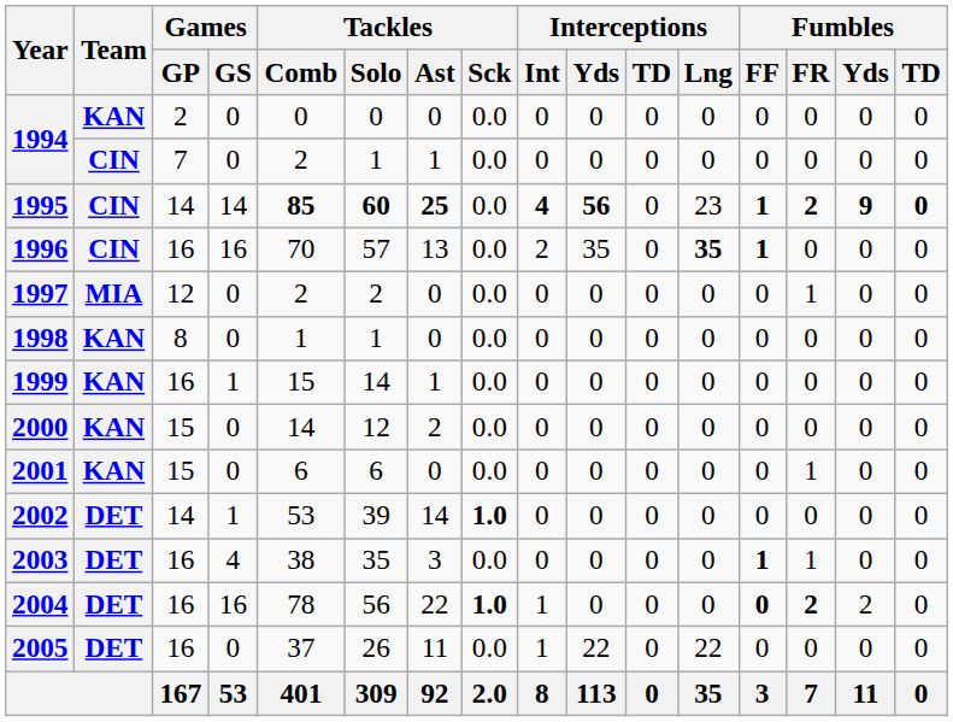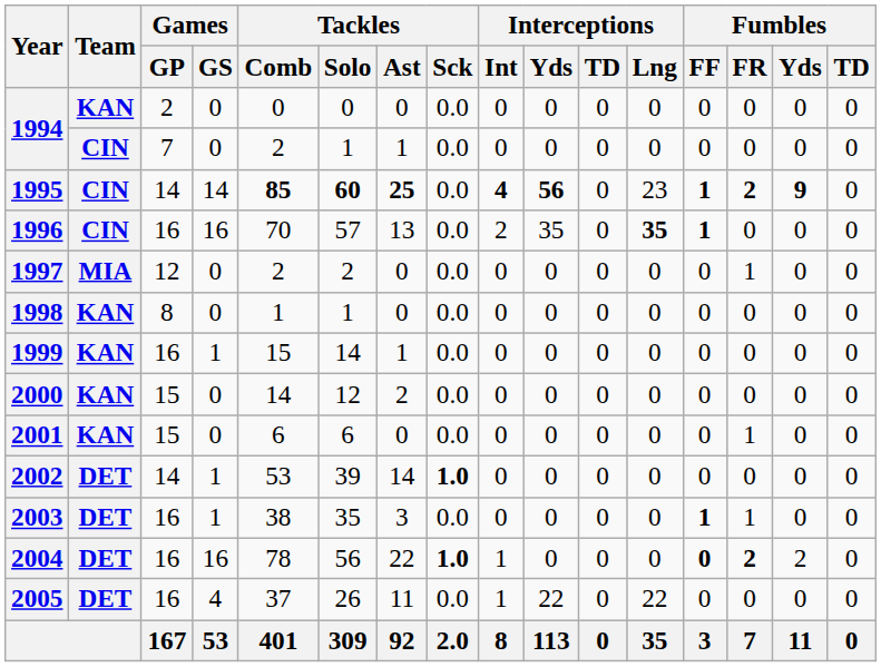1995 | Fumbles / TD: bold -> normal
2003 | Games / GS: 4 -> 1
2005 | Games / GS: 0 -> 4
